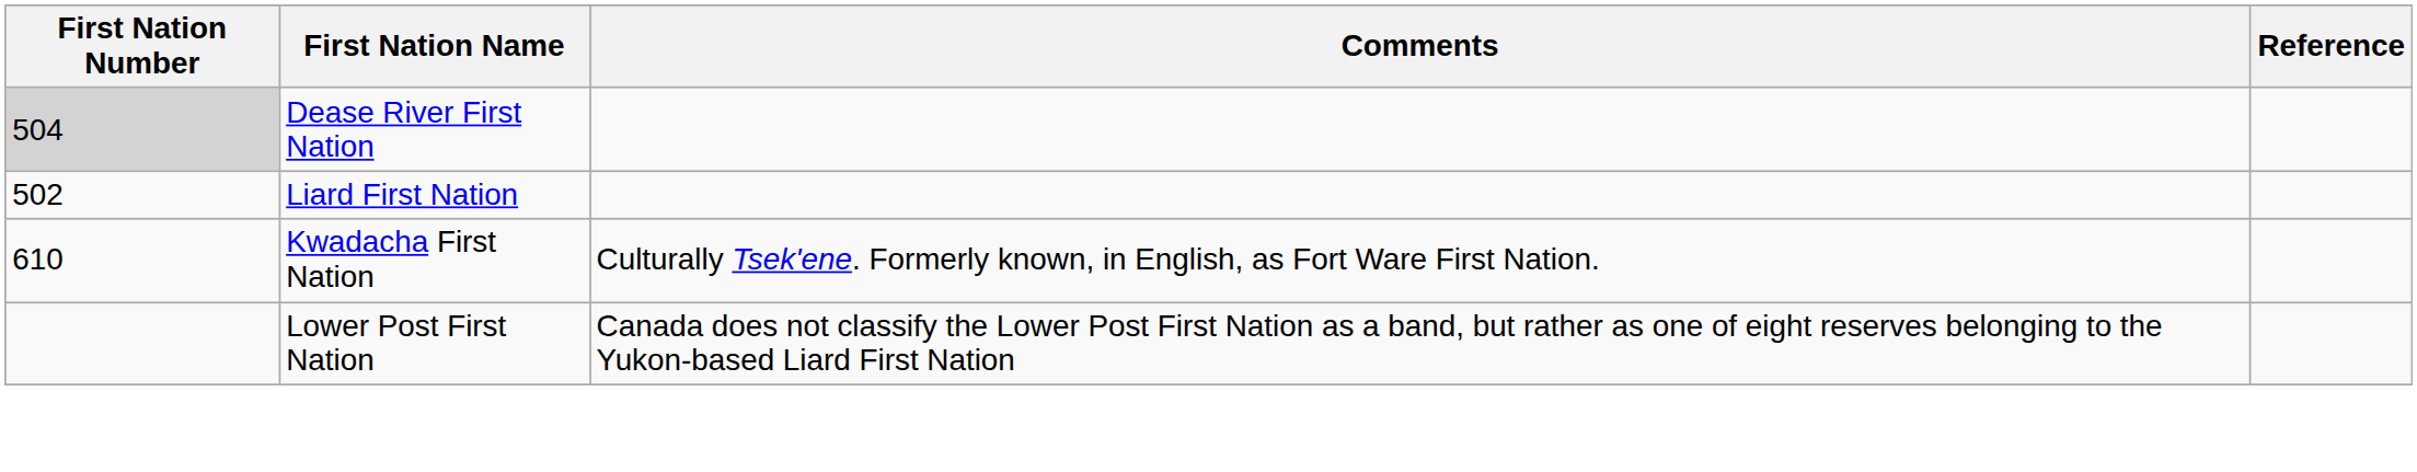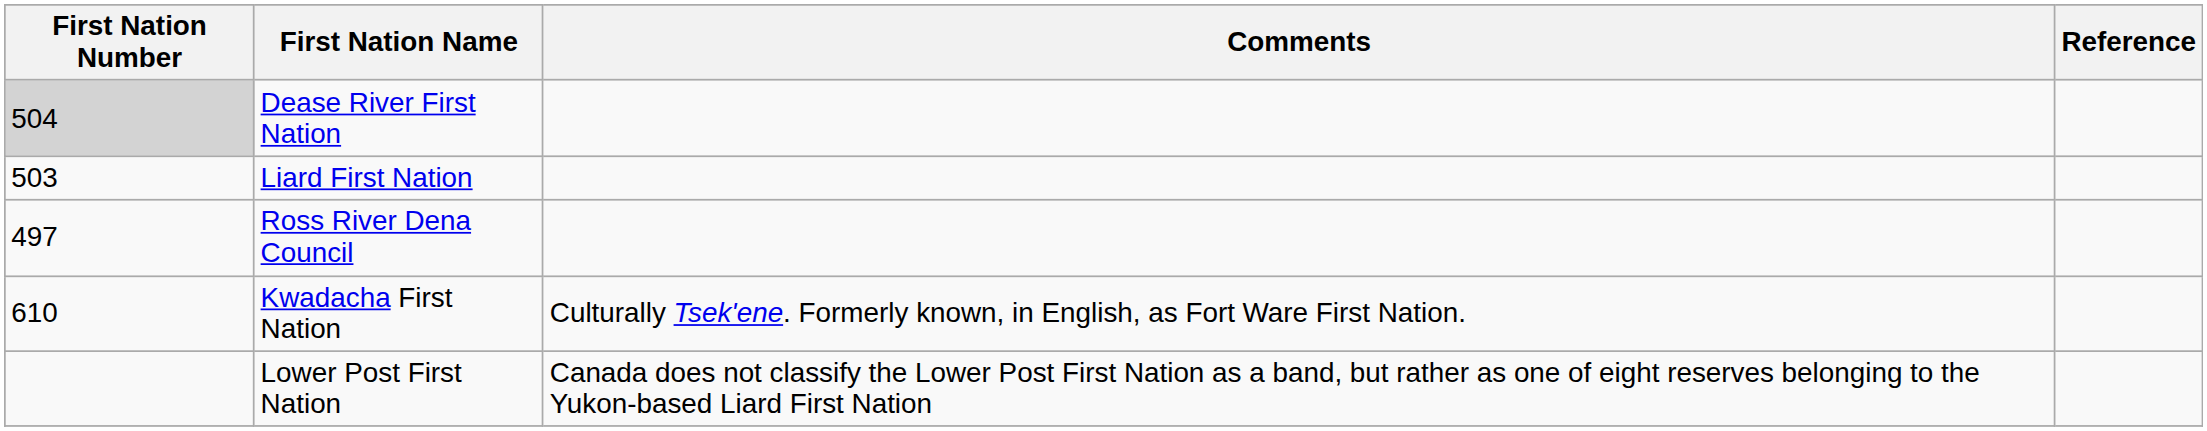Liard First Nation | First Nation Number: 502 -> 503
+ row: 497 | Ross River Dena Council
